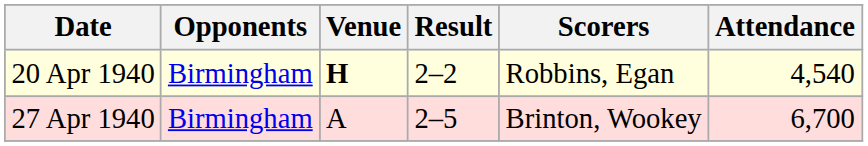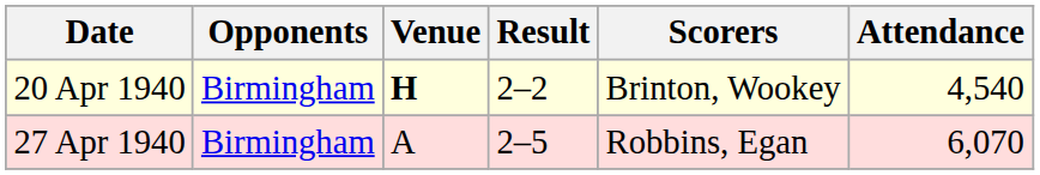20 Apr 1940 | Scorers: Robbins, Egan -> Brinton, Wookey
27 Apr 1940 | Scorers: Brinton, Wookey -> Robbins, Egan
27 Apr 1940 | Attendance: 6,700 -> 6,070
